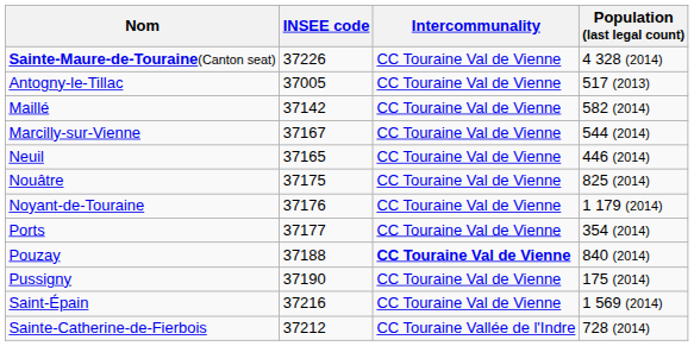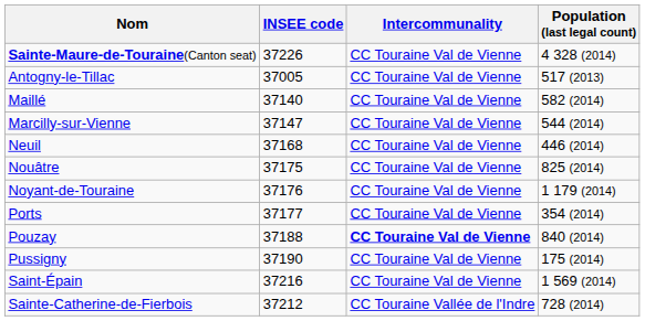Maillé | INSEE code: 37142 -> 37140
Marcilly-sur-Vienne | INSEE code: 37167 -> 37147
Neuil | INSEE code: 37165 -> 37168
